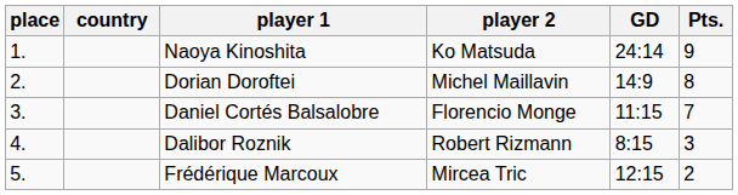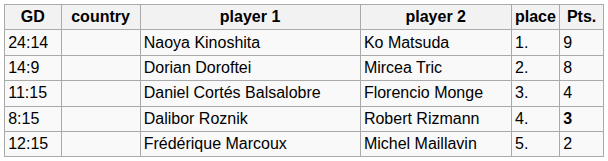columns swapped: place <-> GD
Dorian Doroftei | player 2: Michel Maillavin -> Mircea Tric
Daniel Cortés Balsalobre | Pts.: 7 -> 4
Dalibor Roznik | Pts.: normal -> bold
Frédérique Marcoux | player 2: Mircea Tric -> Michel Maillavin
